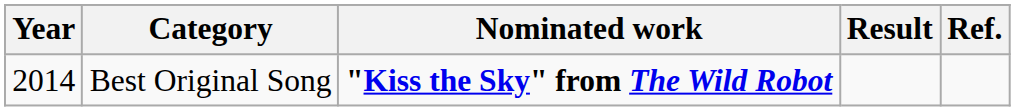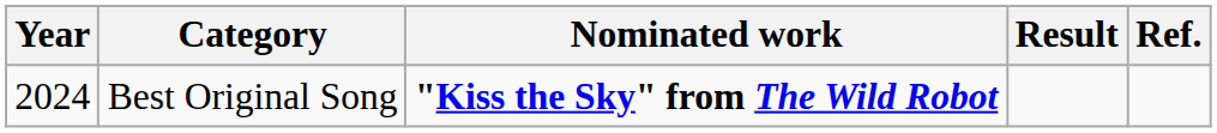Best Original Song | Year: 2014 -> 2024
